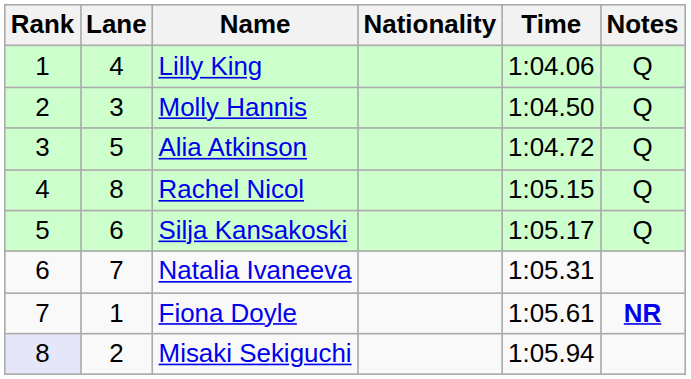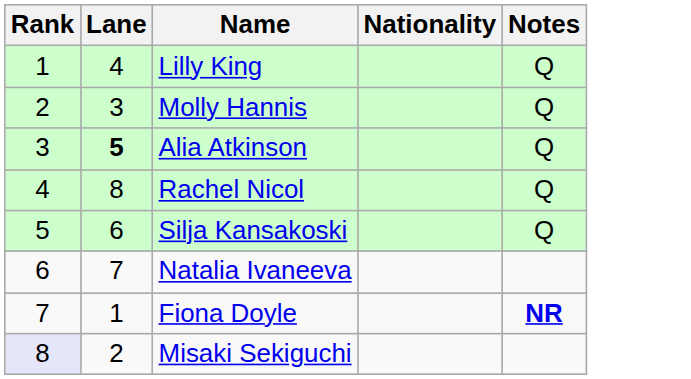- column: Time | 1:04.06 | 1:04.50 | 1:04.72 | 1:05.15 | 1:05.17 | 1:05.31 | 1:05.61 | 1:05.94
Alia Atkinson | Lane: normal -> bold
